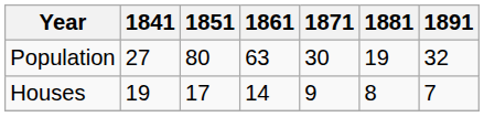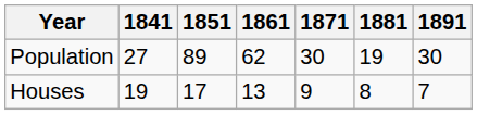Population | 1851: 80 -> 89
Population | 1861: 63 -> 62
Population | 1891: 32 -> 30
Houses | 1861: 14 -> 13
